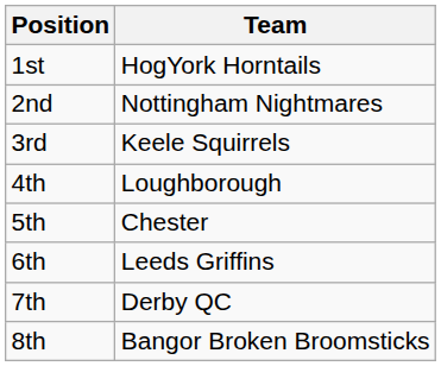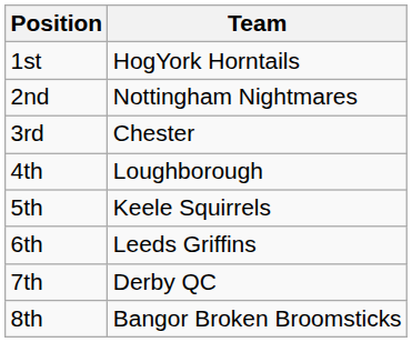3rd | Team: Keele Squirrels -> Chester
5th | Team: Chester -> Keele Squirrels
